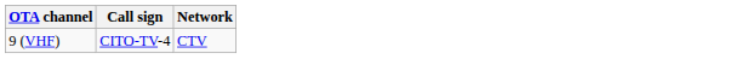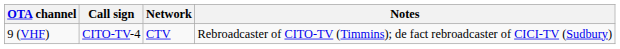+ column: Notes | Rebroadcaster of CITO-TV (Timmins); de fact rebroadcaster of CICI-TV (Sudbury)
